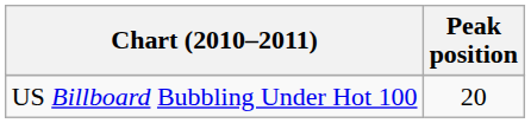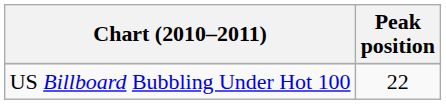US Billboard Bubbling Under Hot 100 | Peak position: 20 -> 22
